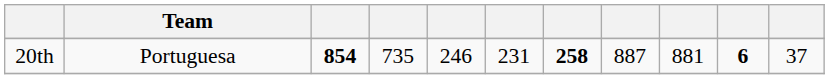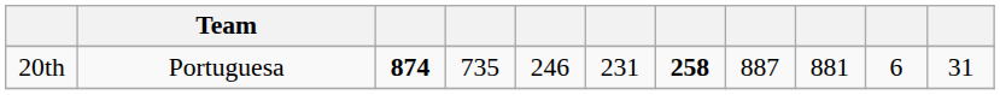20th | column 3: 854 -> 874
20th | column 10: bold -> normal
20th | column 11: 37 -> 31
